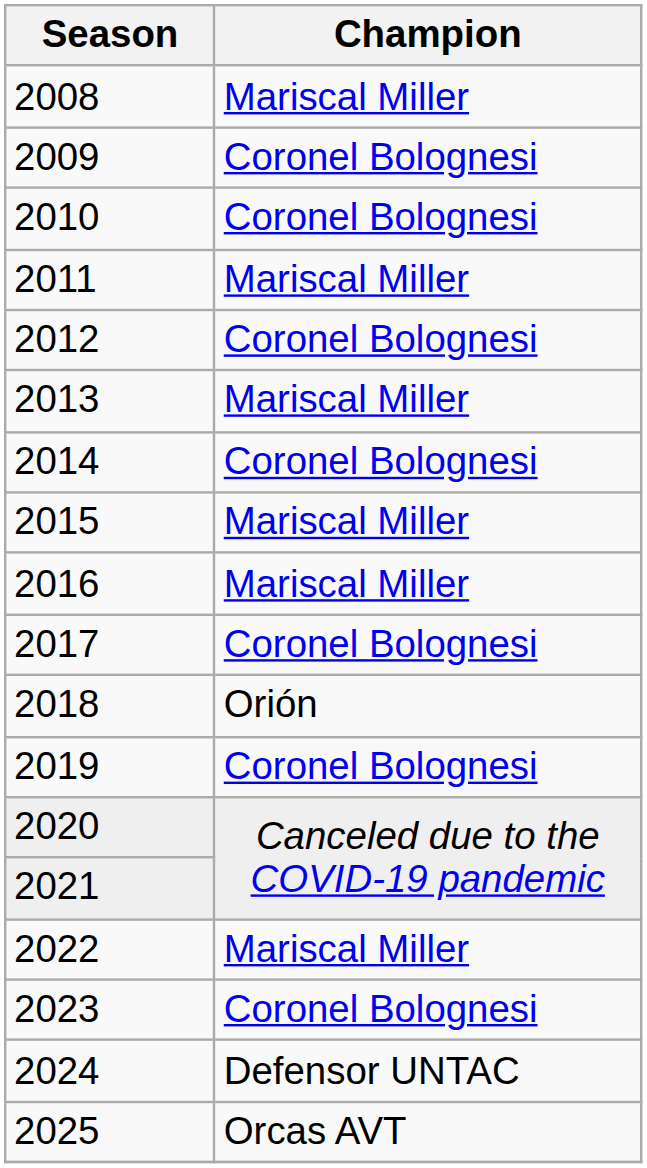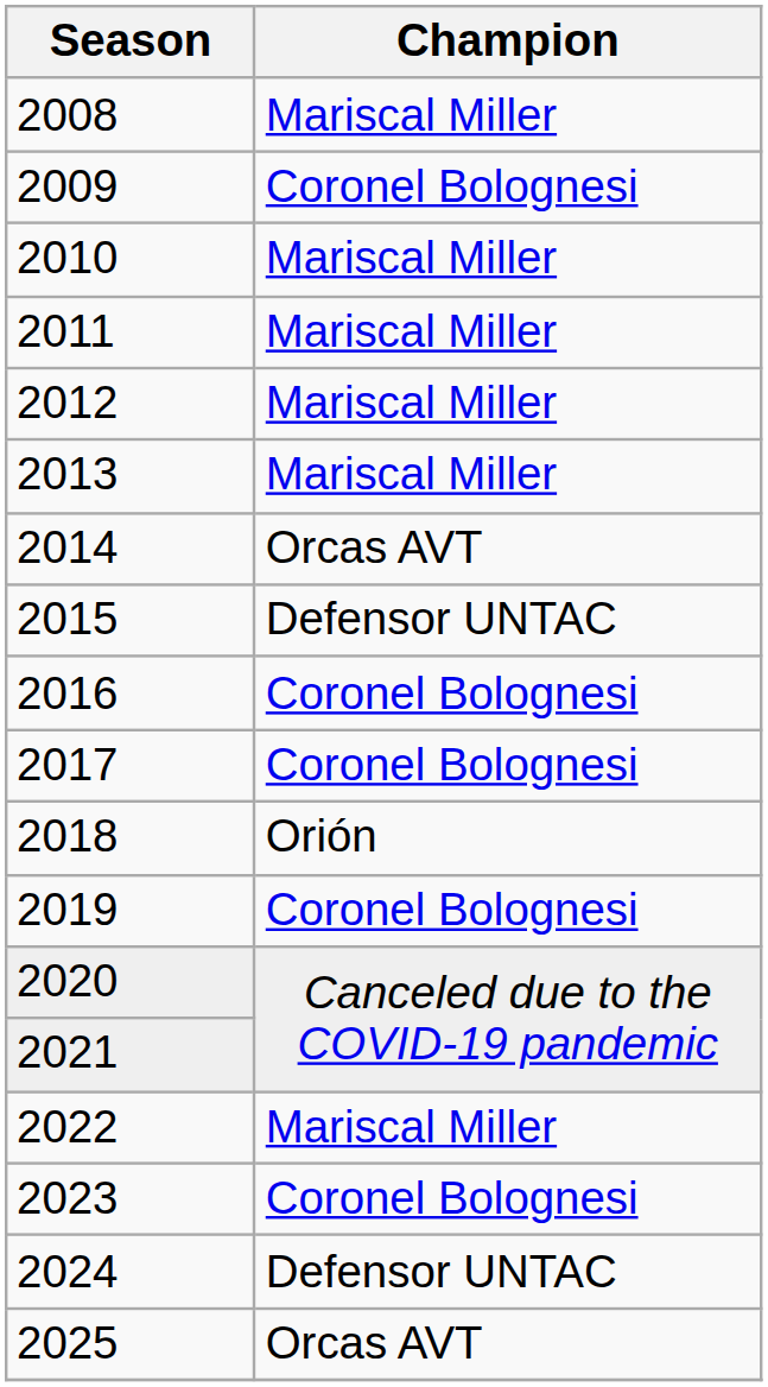2010 | Champion: Coronel Bolognesi -> Mariscal Miller
2012 | Champion: Coronel Bolognesi -> Mariscal Miller
2014 | Champion: Coronel Bolognesi -> Orcas AVT
2015 | Champion: Mariscal Miller -> Defensor UNTAC
2016 | Champion: Mariscal Miller -> Coronel Bolognesi
